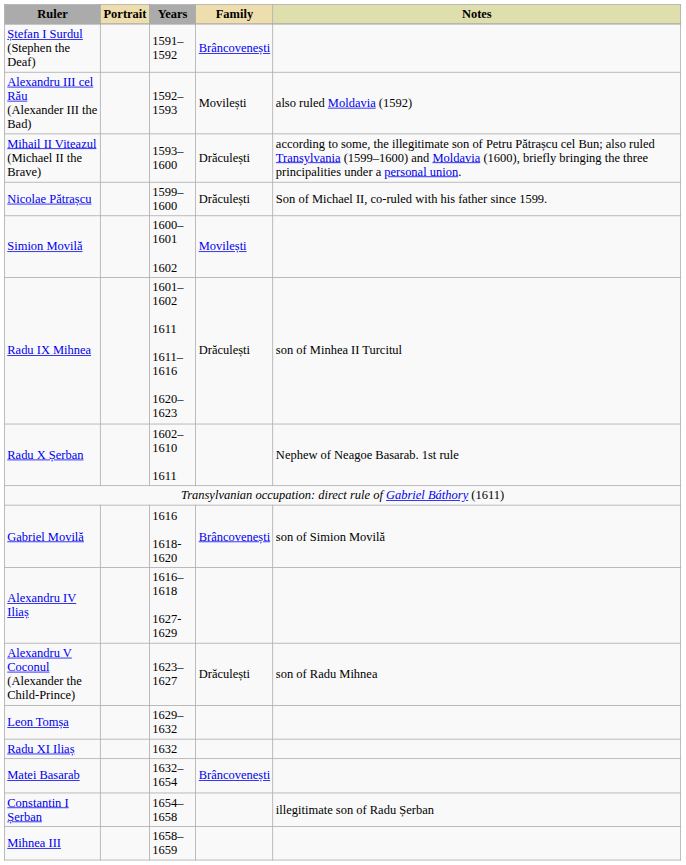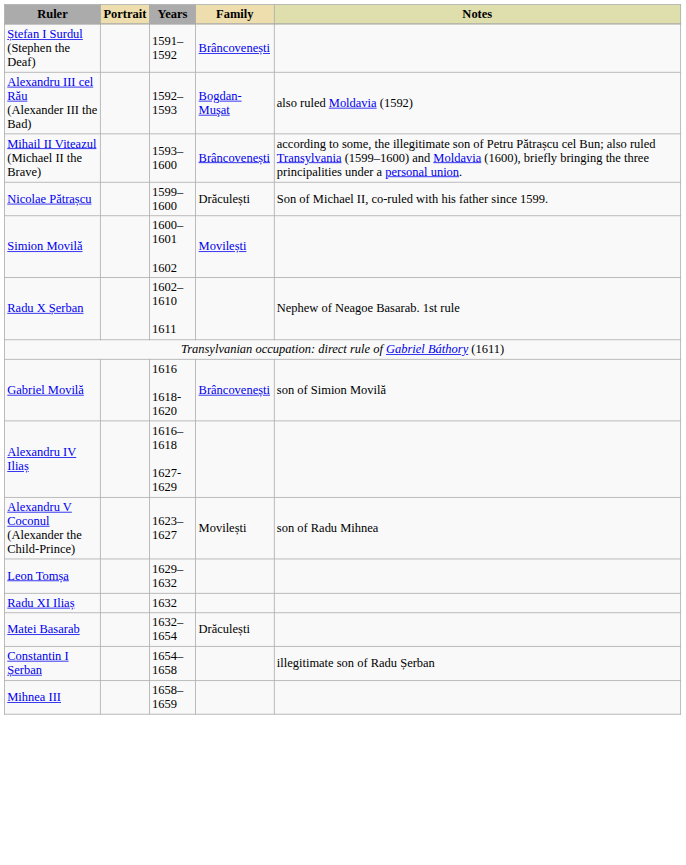Alexandru III cel Rău (Alexander III the Bad) | Family: Movilești -> Bogdan-Muşat
Mihail II Viteazul (Michael II the Brave) | Family: Drăculești -> Brâncovenești
- row: Radu IX Mihnea | 1601–1602 1611 1611–1616 1620–1623 | Drăculești | son of Minhea II Turcitul
Alexandru V Coconul (Alexander the Child-Prince) | Family: Drăculești -> Movilești
Matei Basarab | Family: Brâncovenești -> Drăculești
